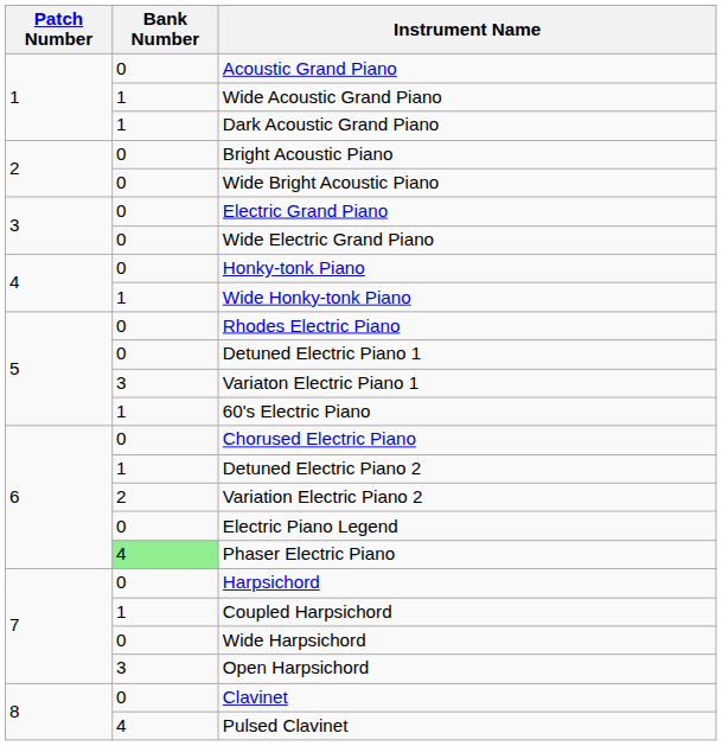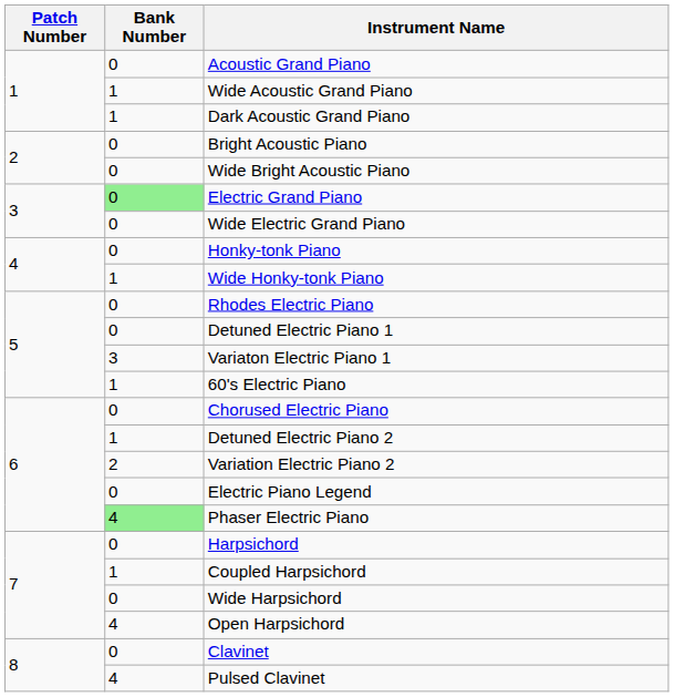Electric Grand Piano | Bank Number: no background -> lightgreen background
Open Harpsichord | Bank Number: 3 -> 4
